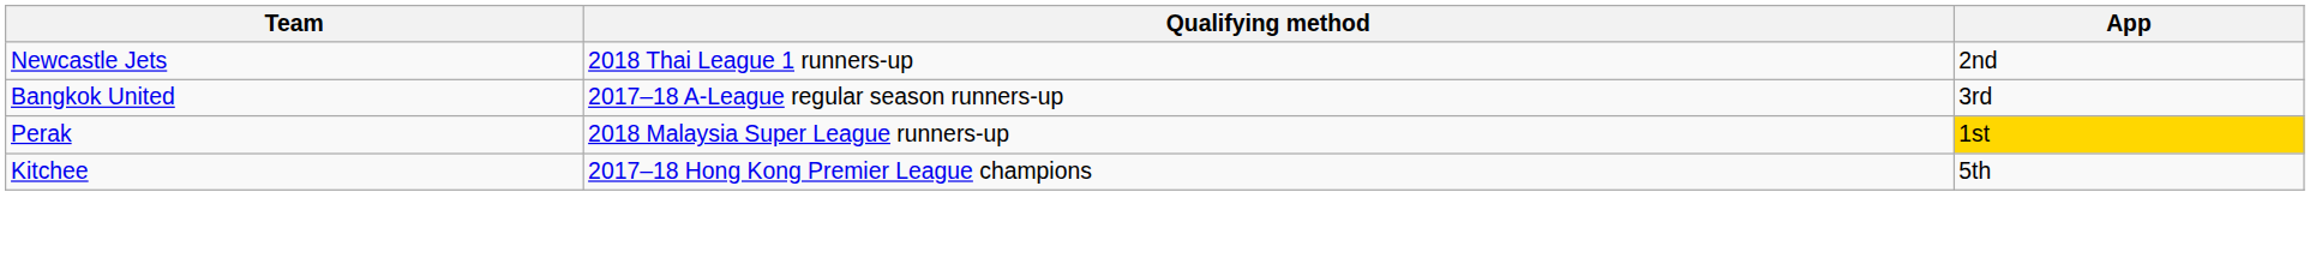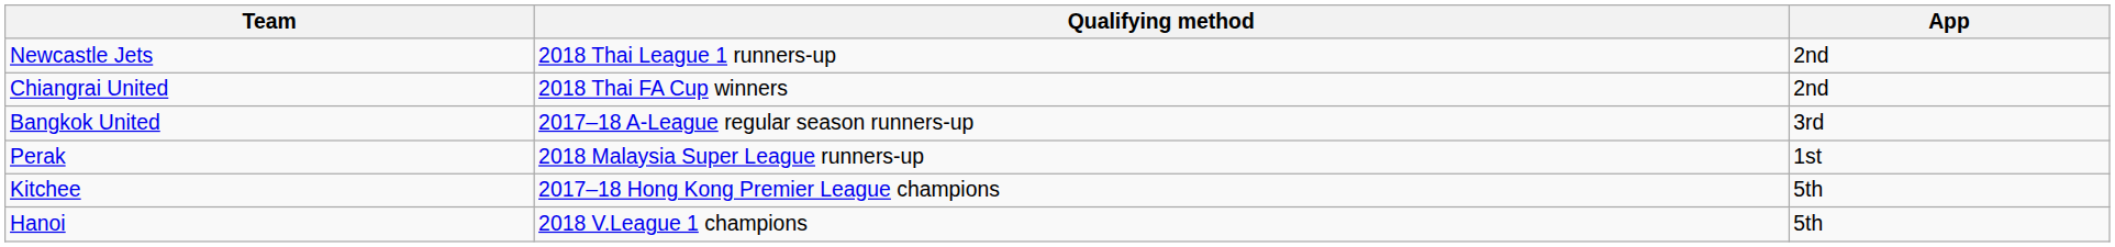+ row: Chiangrai United | 2018 Thai FA Cup winners | 2nd
Perak | App: gold background -> no background
+ row: Hanoi | 2018 V.League 1 champions | 5th
